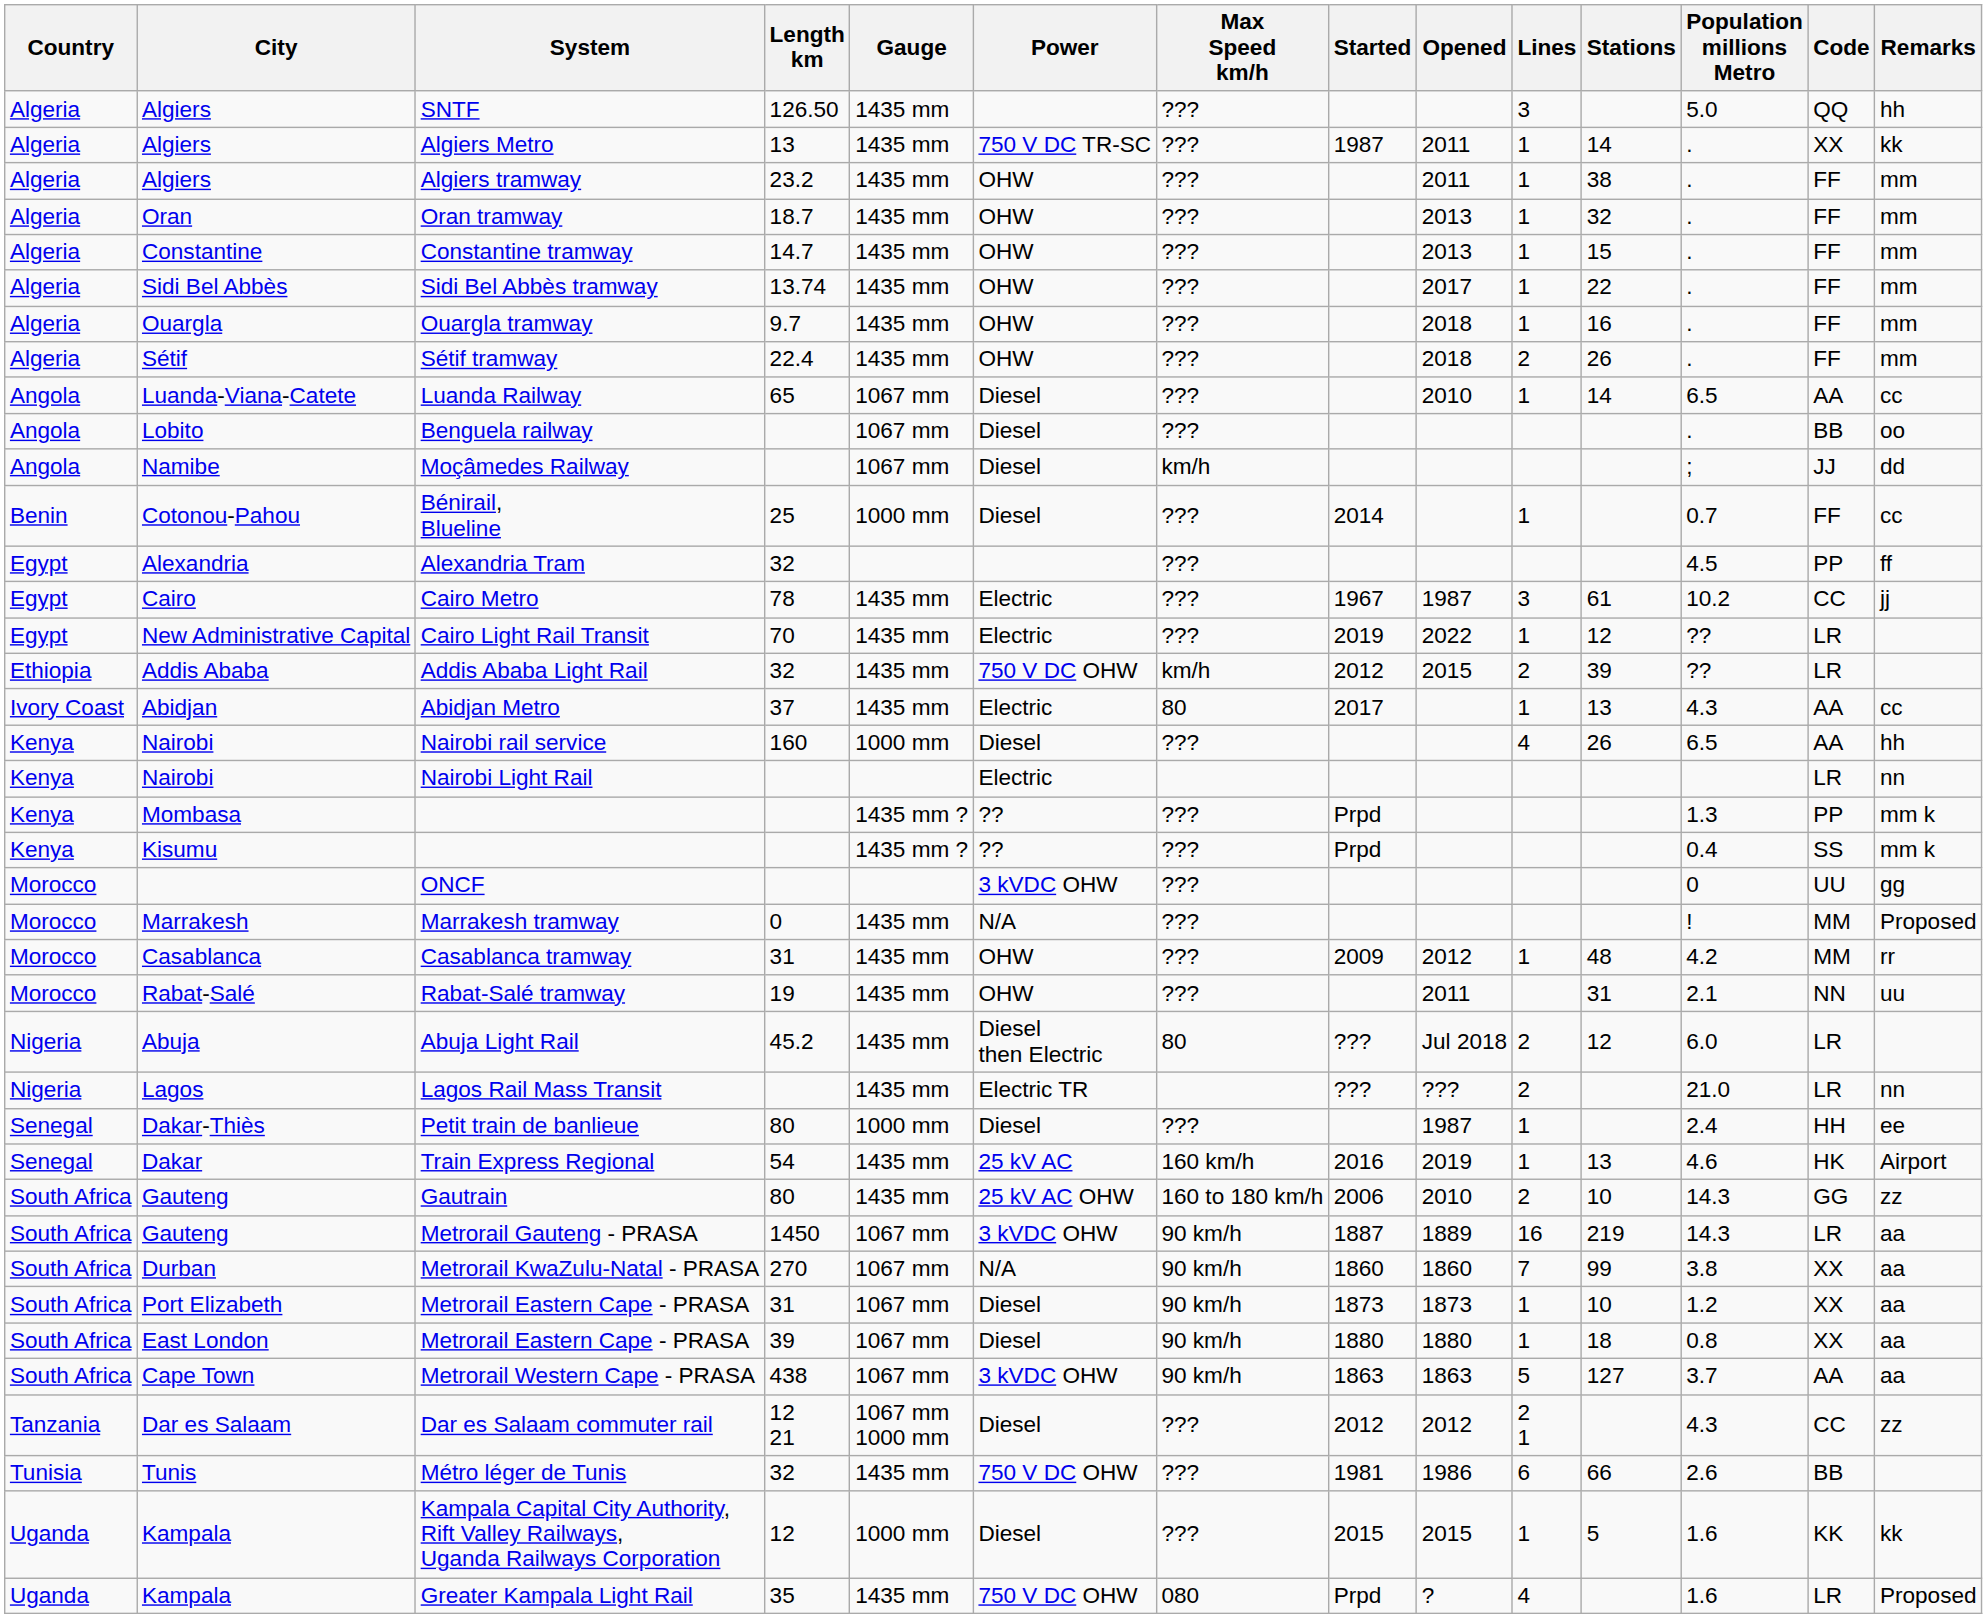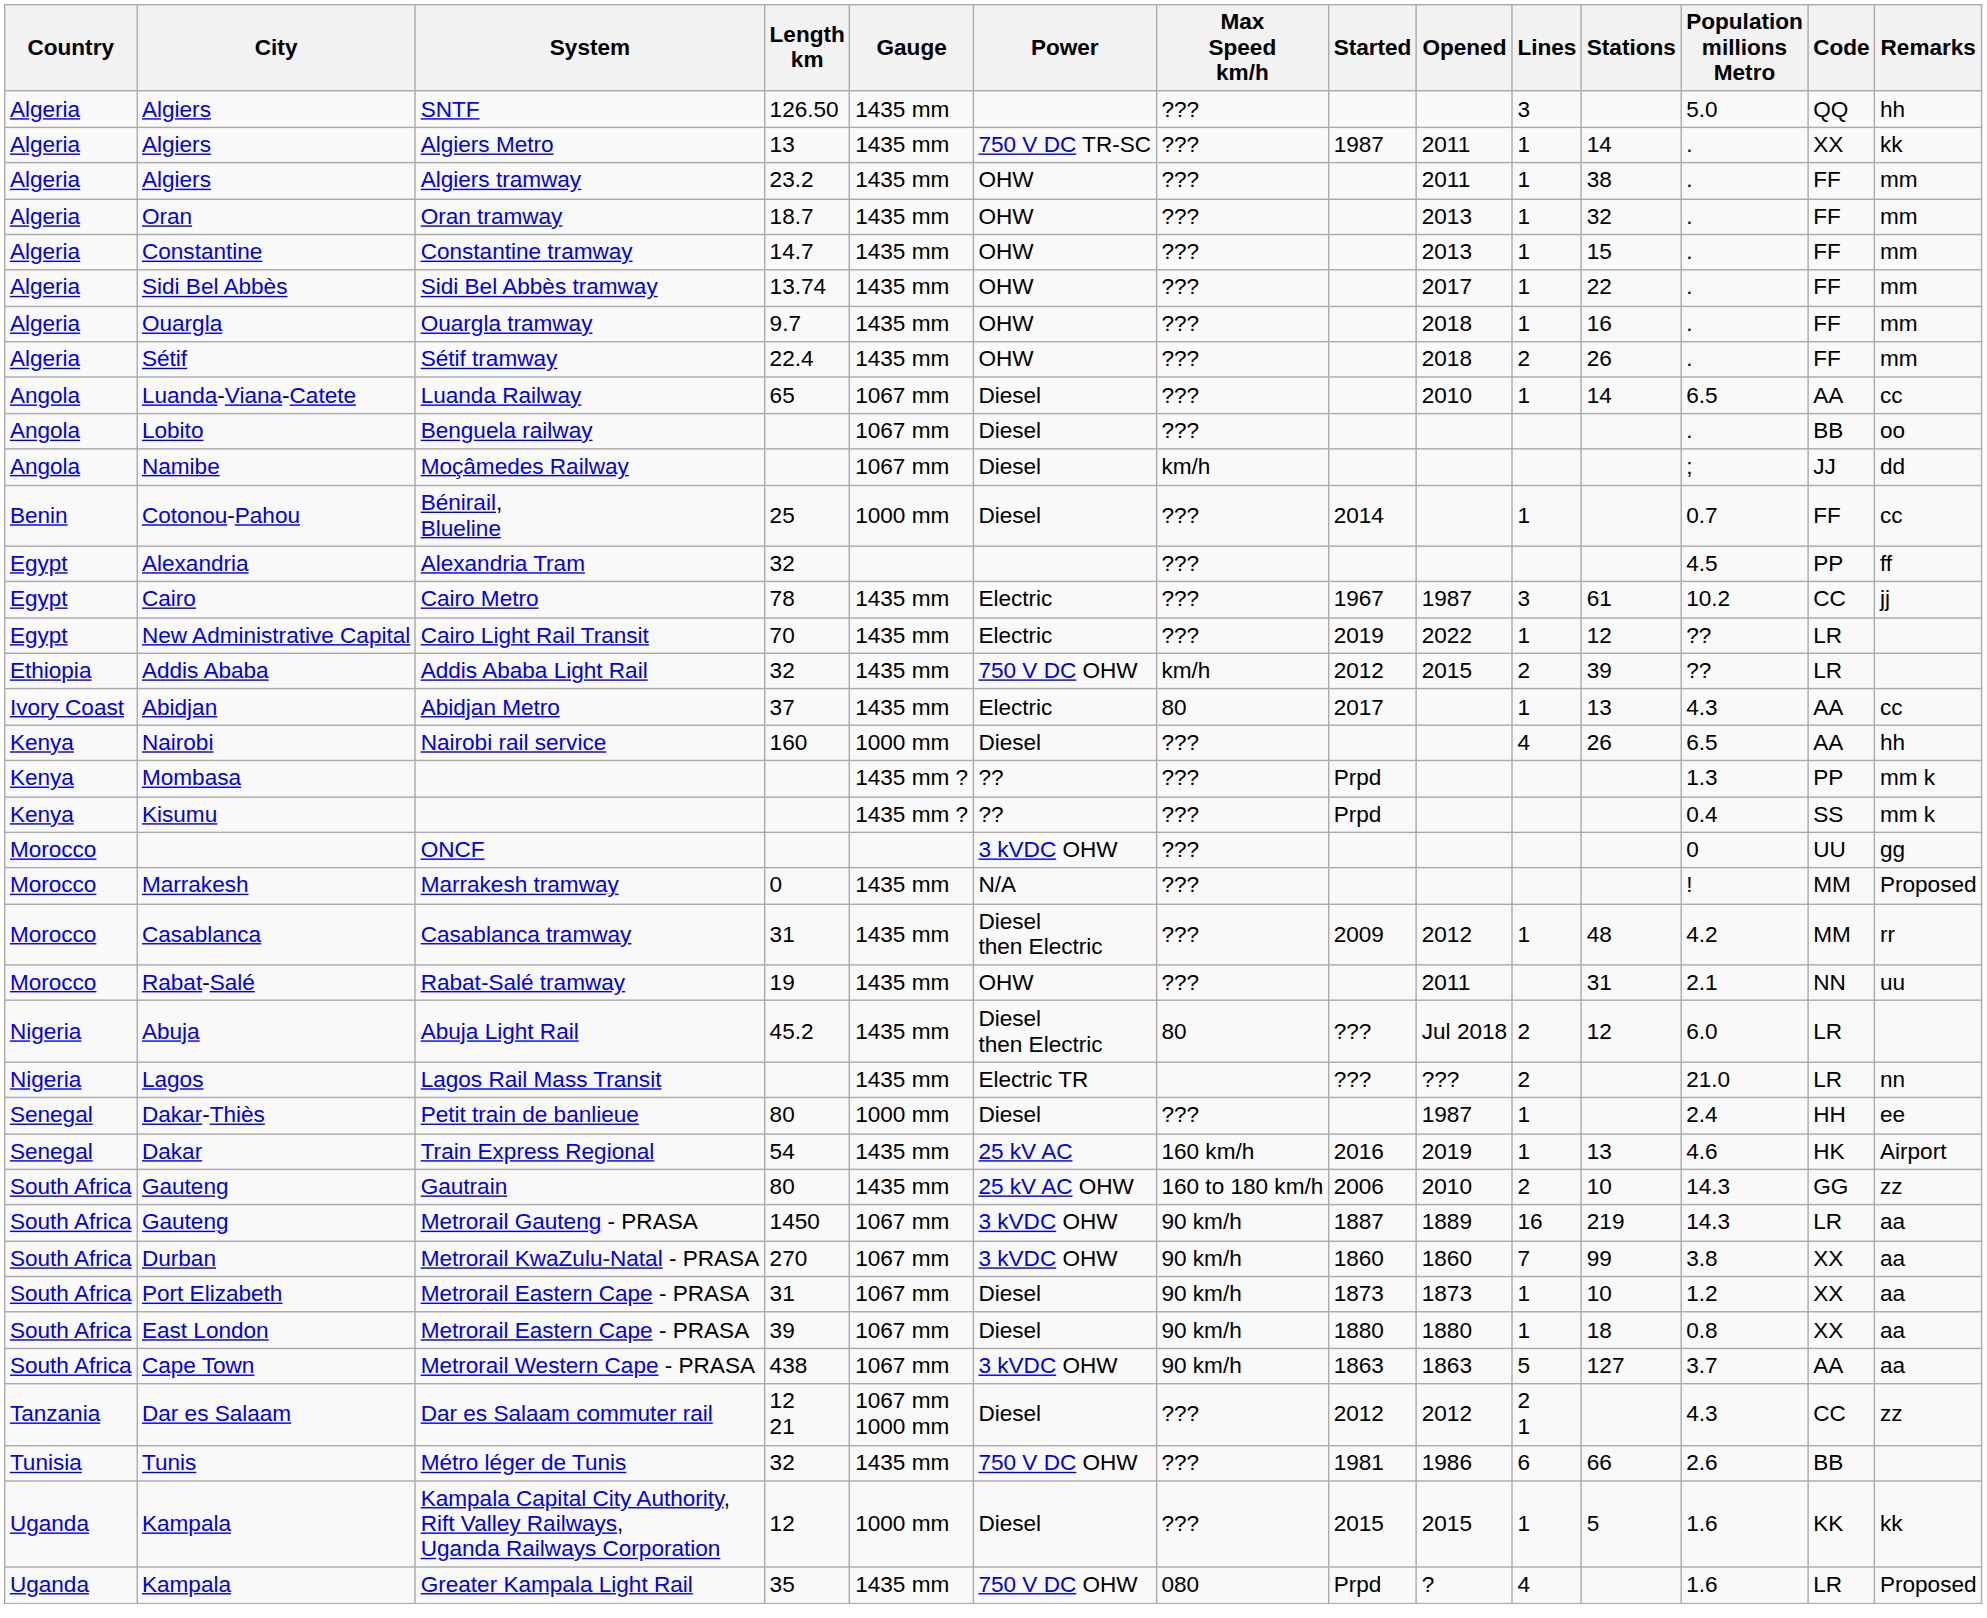- row: Kenya | Nairobi | Nairobi Light Rail | Electric | LR | nn
Casablanca tramway | Power: OHW -> Diesel then Electric
Metrorail KwaZulu-Natal - PRASA | Power: N/A -> 3 kVDC OHW
